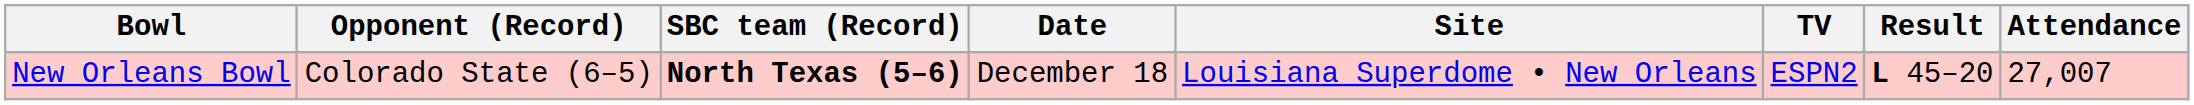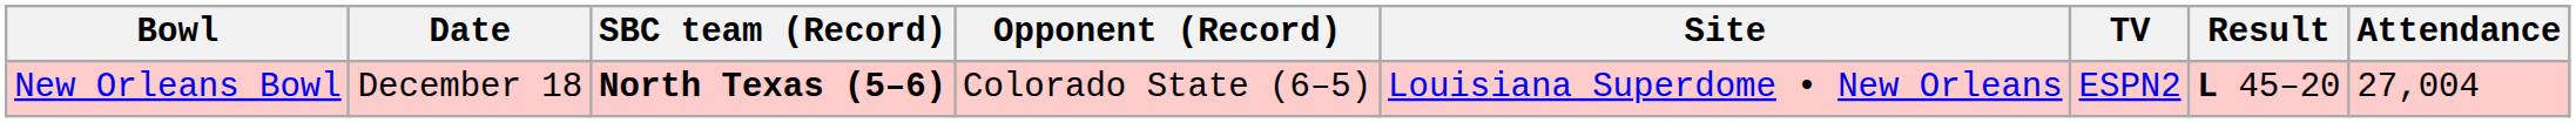columns swapped: Date <-> Opponent (Record)
New Orleans Bowl | Attendance: 27,007 -> 27,004
